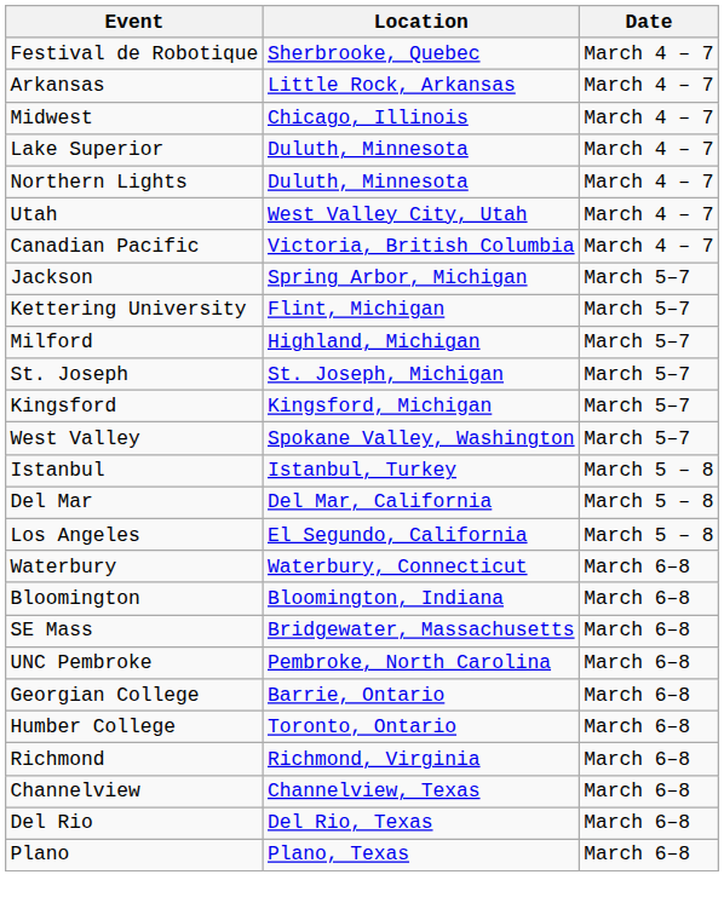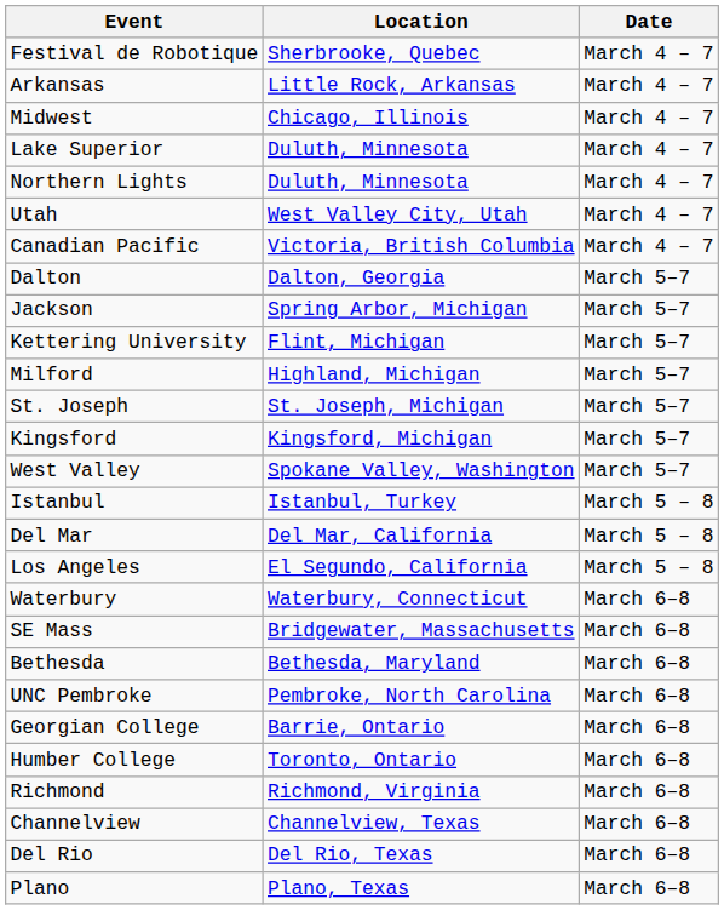+ row: Dalton | Dalton, Georgia | March 5–7
- row: Bloomington | Bloomington, Indiana | March 6–8
+ row: Bethesda | Bethesda, Maryland | March 6–8
